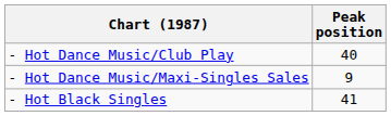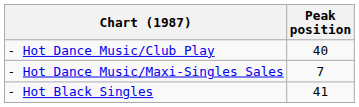- Hot Dance Music/Maxi-Singles Sales | Peak position: 9 -> 7
